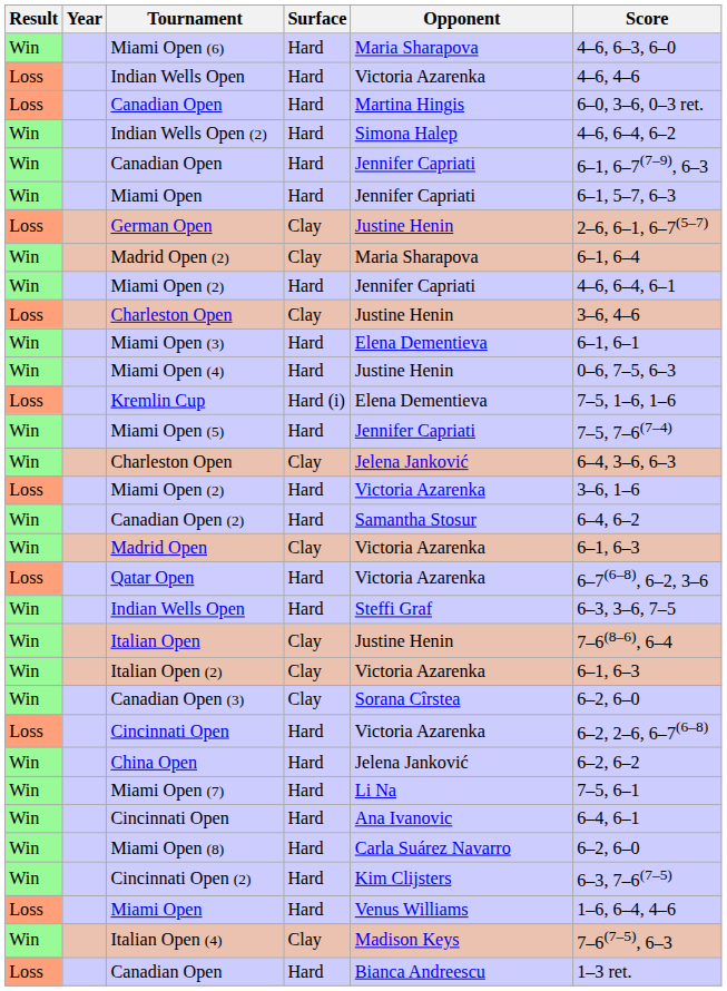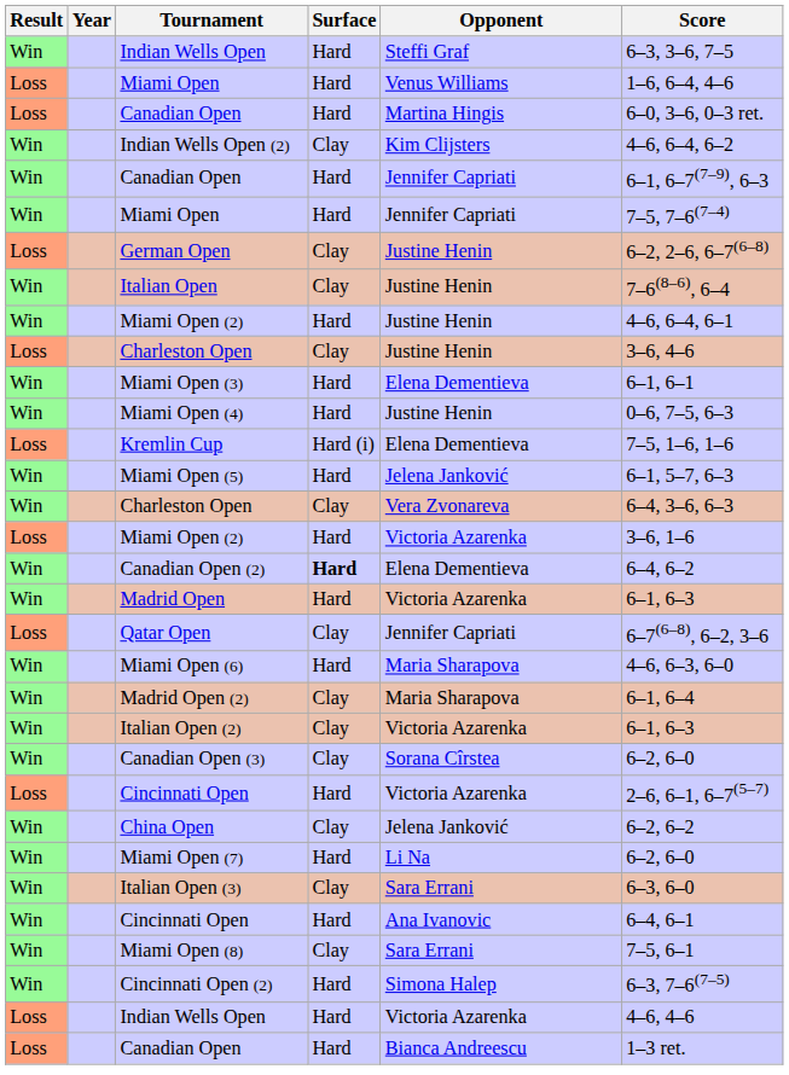rows swapped: Win / Indian Wells Open <-> Miami Open (6)
rows swapped: Loss / Miami Open <-> Loss / Indian Wells Open
Indian Wells Open (2) | Surface: Hard -> Clay
Indian Wells Open (2) | Opponent: Simona Halep -> Kim Clijsters
Win / Miami Open | Score: 6–1, 5–7, 6–3 -> 7–5, 7–6(7–4)
German Open | Score: 2–6, 6–1, 6–7(5–7) -> 6–2, 2–6, 6–7(6–8)
rows swapped: Italian Open <-> Madrid Open (2)
Win / Miami Open (2) | Opponent: Jennifer Capriati -> Justine Henin
Miami Open (5) | Opponent: Jennifer Capriati -> Jelena Janković
Miami Open (5) | Score: 7–5, 7–6(7–4) -> 6–1, 5–7, 6–3
Win / Charleston Open | Opponent: Jelena Janković -> Vera Zvonareva
Canadian Open (2) | Surface: normal -> bold
Canadian Open (2) | Opponent: Samantha Stosur -> Elena Dementieva
Madrid Open | Surface: Clay -> Hard
Qatar Open | Surface: Hard -> Clay
Qatar Open | Opponent: Victoria Azarenka -> Jennifer Capriati
Loss / Cincinnati Open | Score: 6–2, 2–6, 6–7(6–8) -> 2–6, 6–1, 6–7(5–7)
China Open | Surface: Hard -> Clay
Miami Open (7) | Score: 7–5, 6–1 -> 6–2, 6–0
+ row: Win | Italian Open (3) | Clay | Sara Errani | 6–3, 6–0
Miami Open (8) | Surface: Hard -> Clay
Miami Open (8) | Opponent: Carla Suárez Navarro -> Sara Errani
Miami Open (8) | Score: 6–2, 6–0 -> 7–5, 6–1
Cincinnati Open (2) | Opponent: Kim Clijsters -> Simona Halep
- row: Win | Italian Open (4) | Clay | Madison Keys | 7–6(7–5), 6–3
